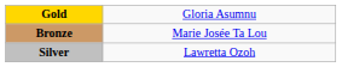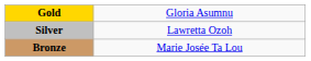rows swapped: Silver <-> Bronze
